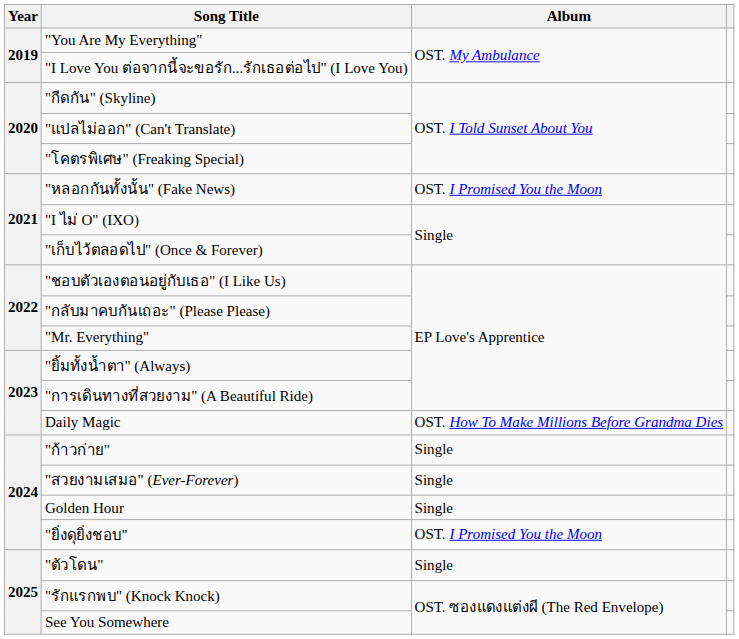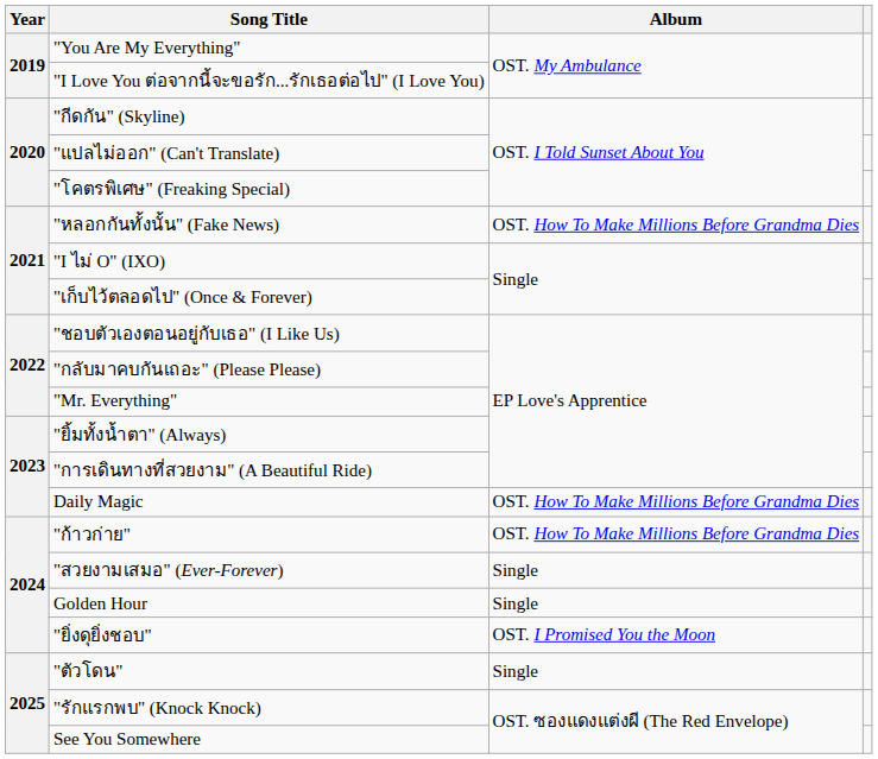"หลอกกันทั้งนั้น" (Fake News) | Album: OST. I Promised You the Moon -> OST. How To Make Millions Before Grandma Dies
"ก้าวก่าย" | Album: Single -> OST. How To Make Millions Before Grandma Dies
